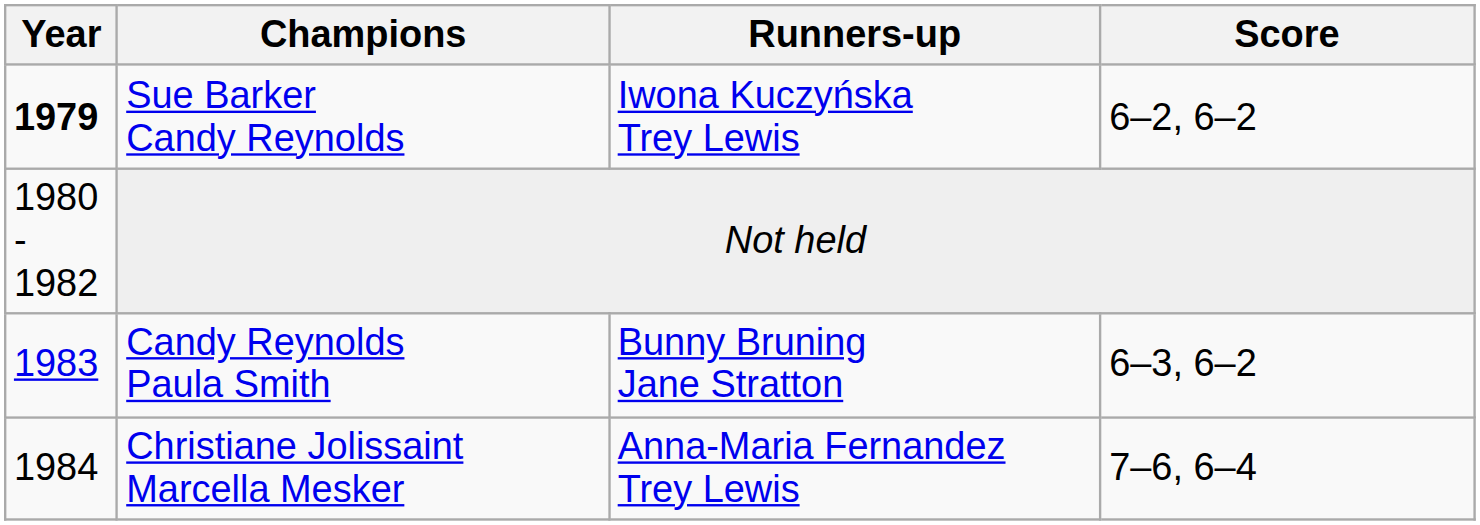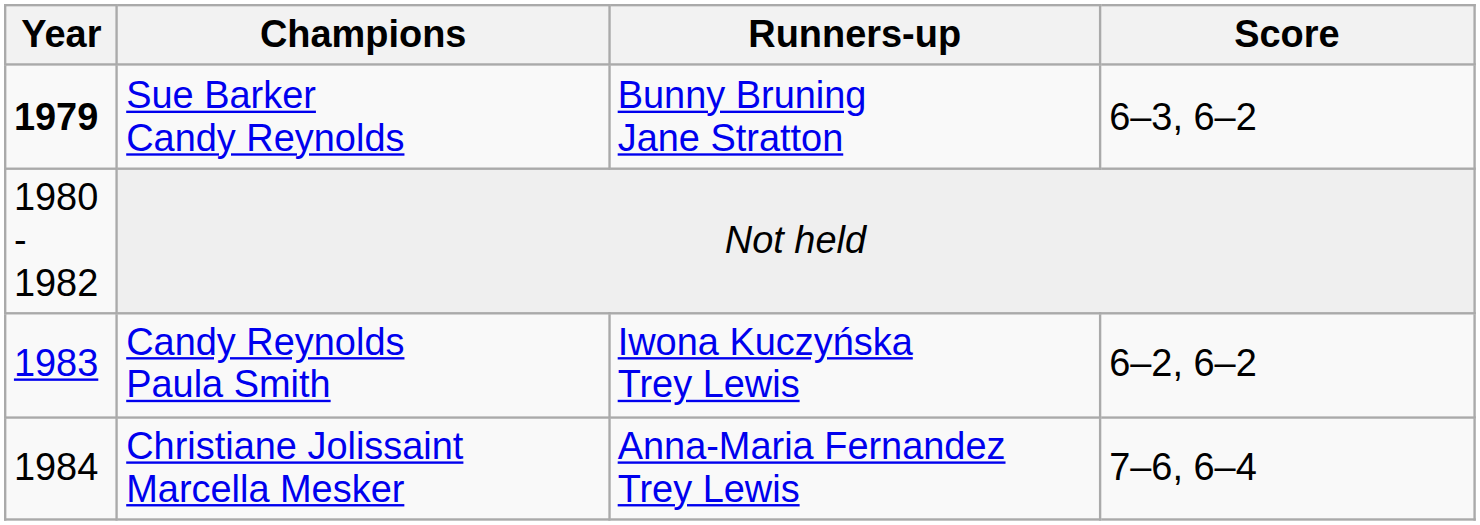Sue Barker Candy Reynolds | Runners-up: Iwona Kuczyńska Trey Lewis -> Bunny Bruning Jane Stratton
Sue Barker Candy Reynolds | Score: 6–2, 6–2 -> 6–3, 6–2
Candy Reynolds Paula Smith | Runners-up: Bunny Bruning Jane Stratton -> Iwona Kuczyńska Trey Lewis
Candy Reynolds Paula Smith | Score: 6–3, 6–2 -> 6–2, 6–2
